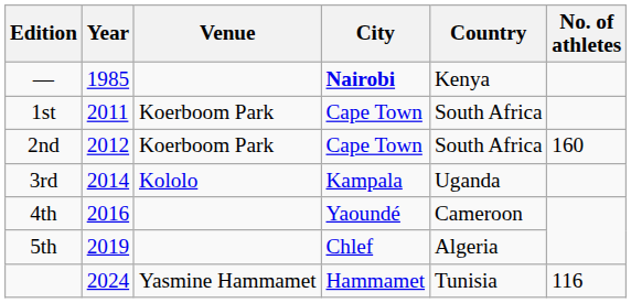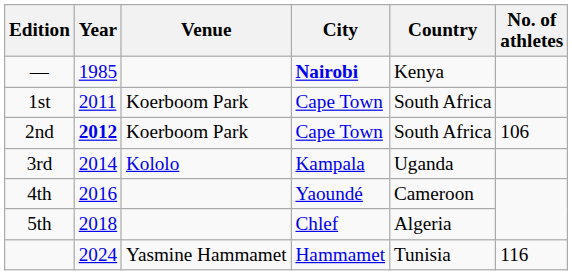2nd | Year: normal -> bold
2nd | No. of athletes: 160 -> 106
5th | Year: 2019 -> 2018
